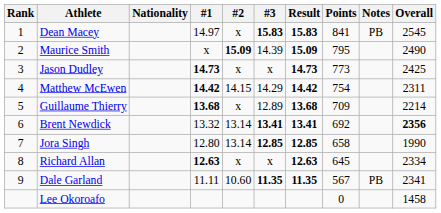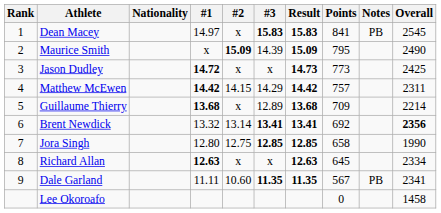Jason Dudley | #1: 14.73 -> 14.72
Matthew McEwen | Points: 754 -> 757
Jora Singh | #2: 13.14 -> 12.75
